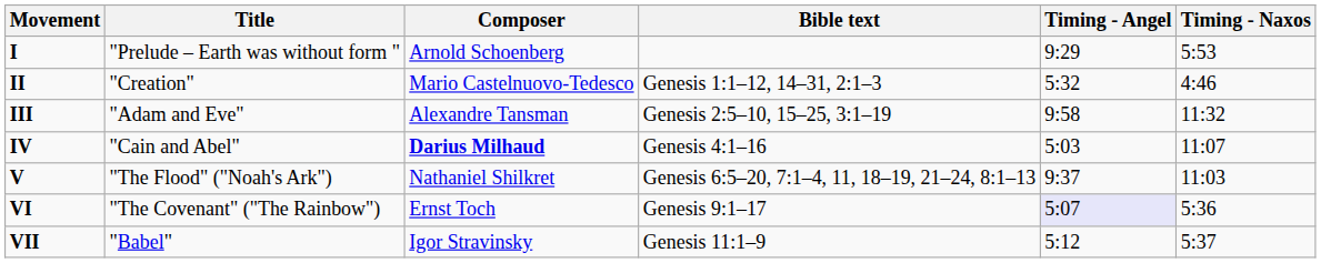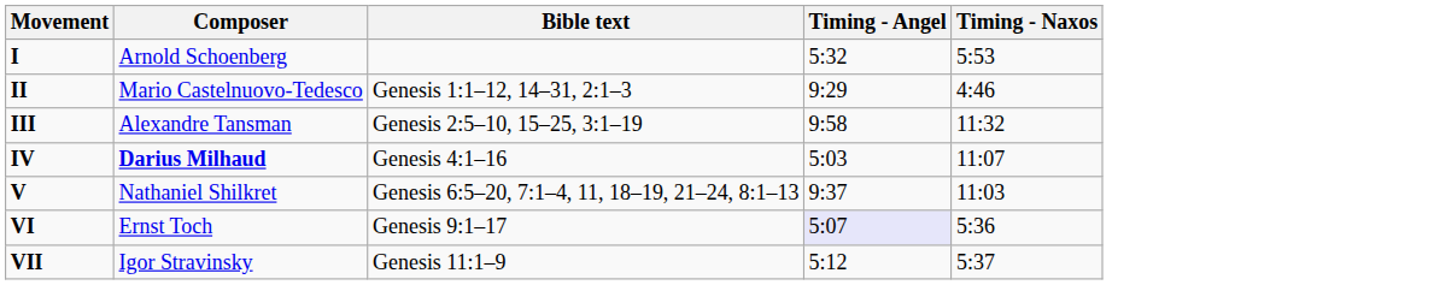- column: Title | "Prelude – Earth was without form " | "Creation" | "Adam and Eve" | "Cain and Abel" | "The Flood" ("Noah's Ark") | "The Covenant" ("The Rainbow") | "Babel"
I | Timing - Angel: 9:29 -> 5:32
II | Timing - Angel: 5:32 -> 9:29
